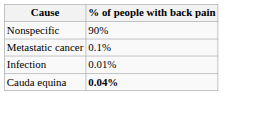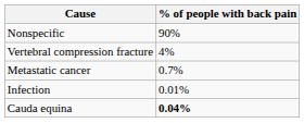+ row: Vertebral compression fracture | 4%
Metastatic cancer | % of people with back pain: 0.1% -> 0.7%
